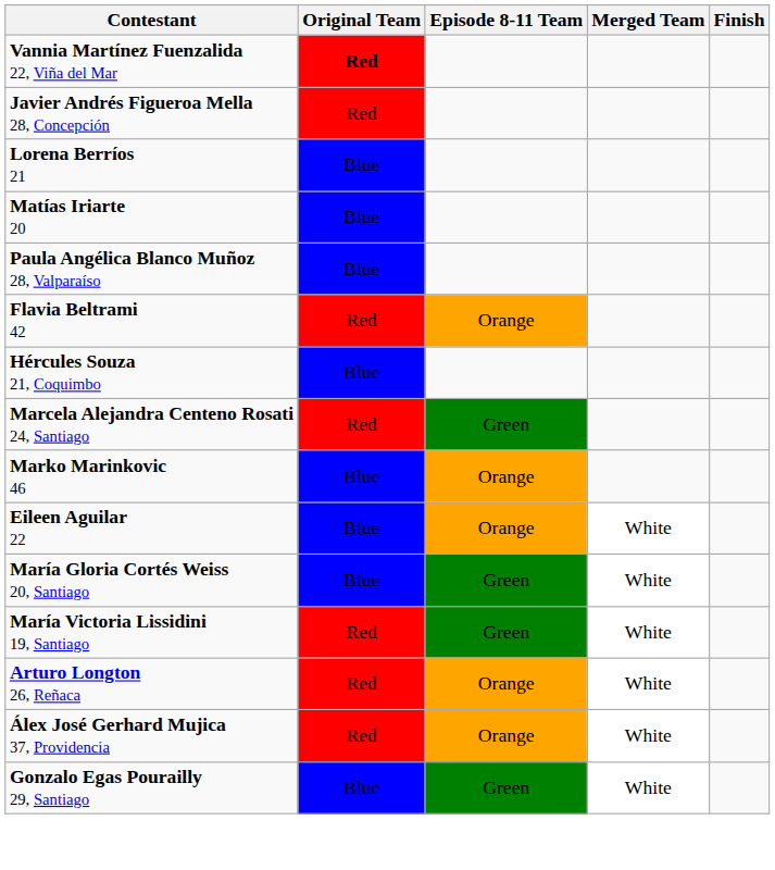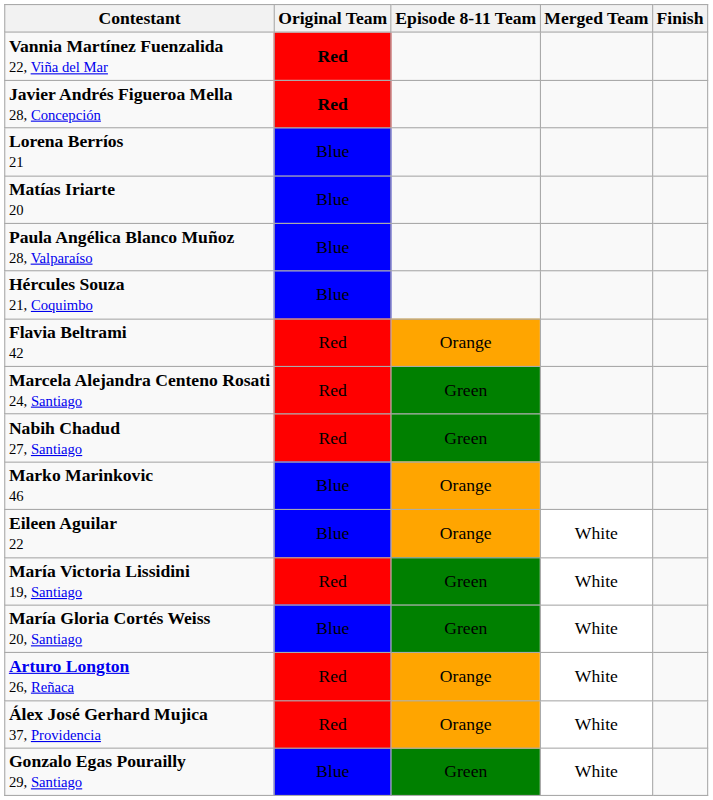Javier Andrés Figueroa Mella 28, Concepción | Original Team: normal -> bold
rows swapped: Hércules Souza 21, Coquimbo <-> Flavia Beltrami 42
+ row: Nabih Chadud 27, Santiago | Red | Green
rows swapped: María Victoria Lissidini 19, Santiago <-> María Gloria Cortés Weiss 20, Santiago
